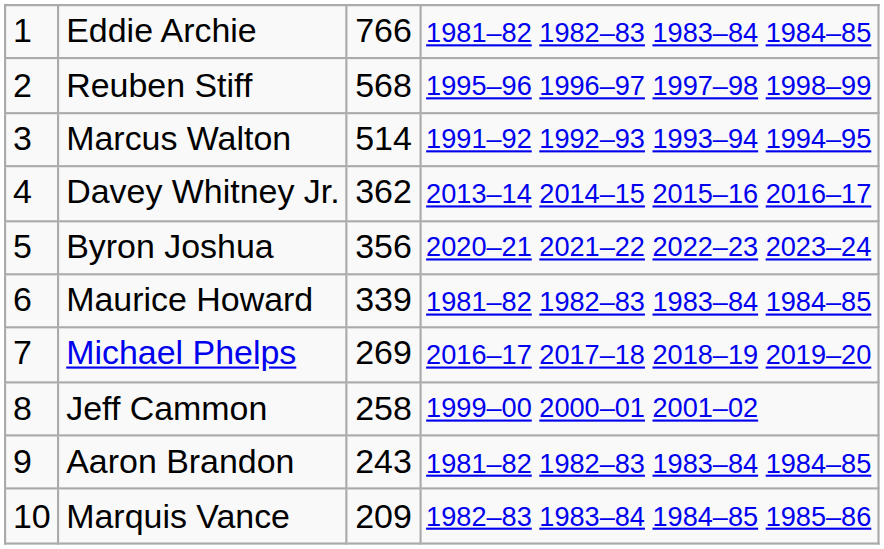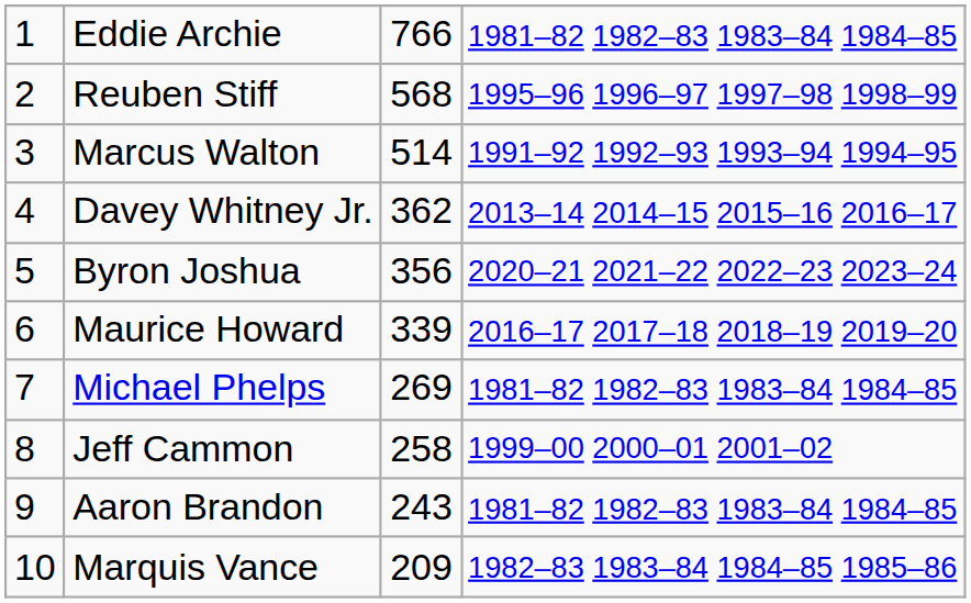Maurice Howard | column 4: 1981–82 1982–83 1983–84 1984–85 -> 2016–17 2017–18 2018–19 2019–20
Michael Phelps | column 4: 2016–17 2017–18 2018–19 2019–20 -> 1981–82 1982–83 1983–84 1984–85
